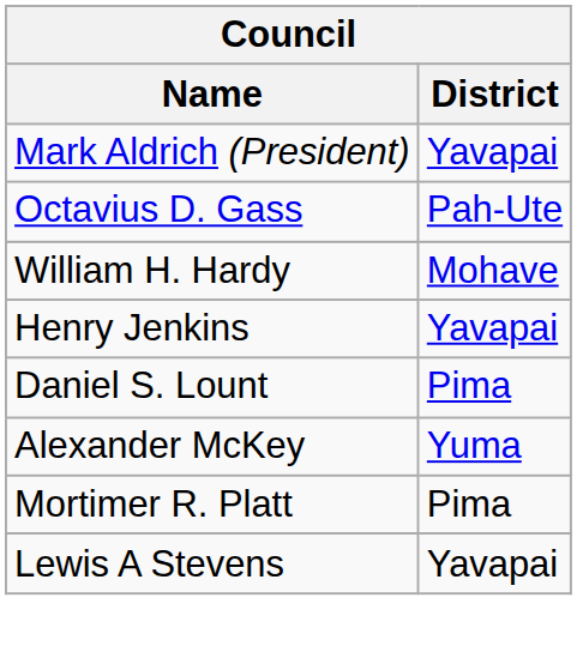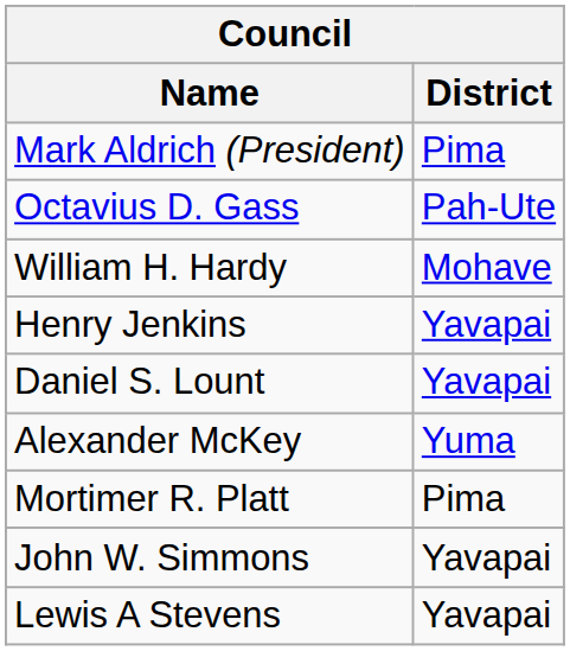Mark Aldrich (President) | District: Yavapai -> Pima
Daniel S. Lount | District: Pima -> Yavapai
+ row: John W. Simmons | Yavapai
